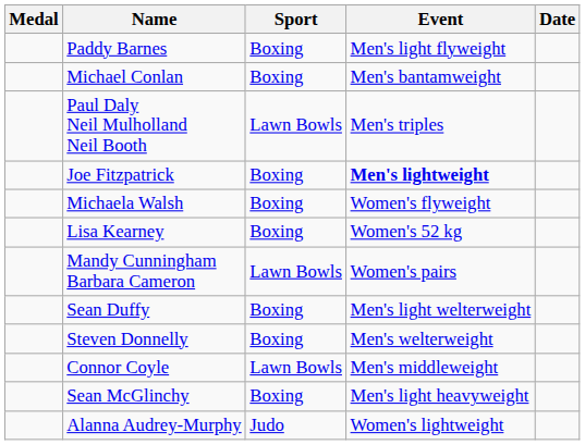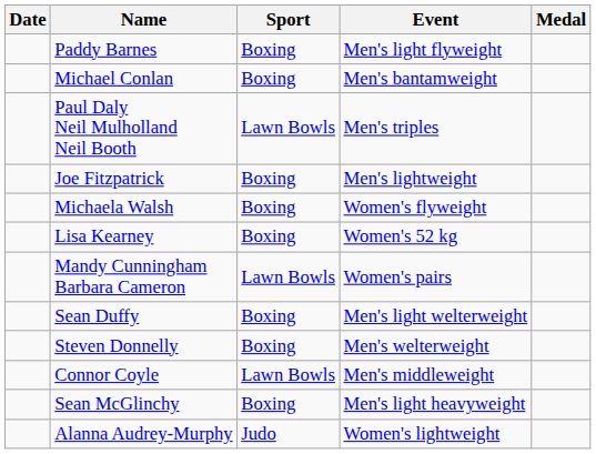columns swapped: Medal <-> Date
Joe Fitzpatrick | Event: bold -> normal
